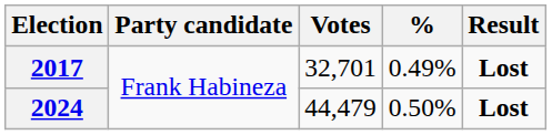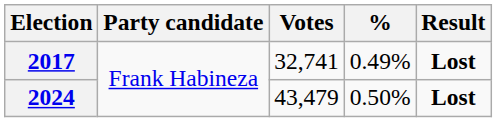2017 | Votes: 32,701 -> 32,741
2024 | Votes: 44,479 -> 43,479
